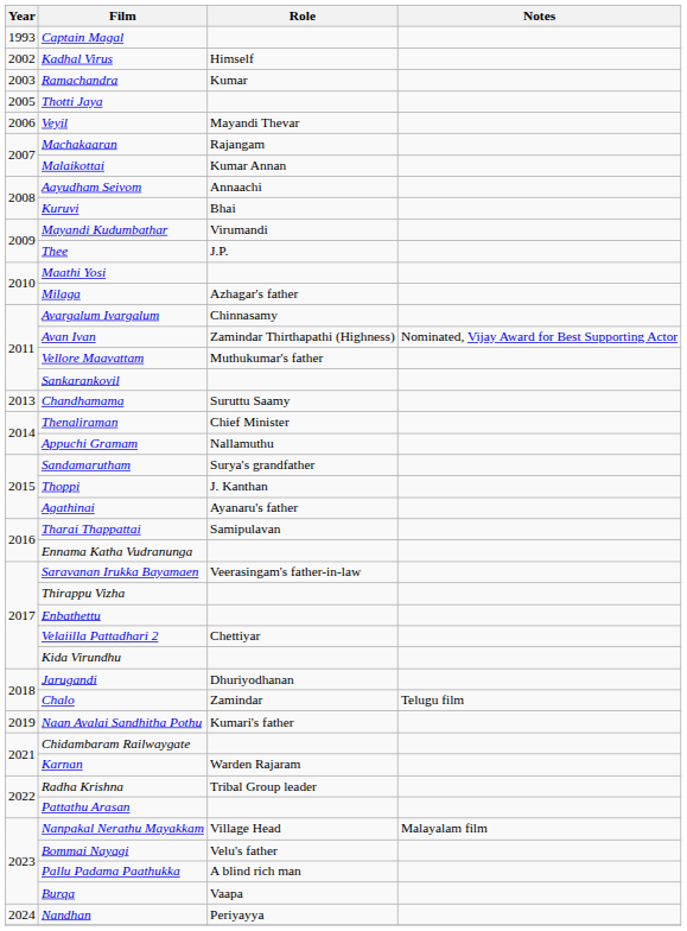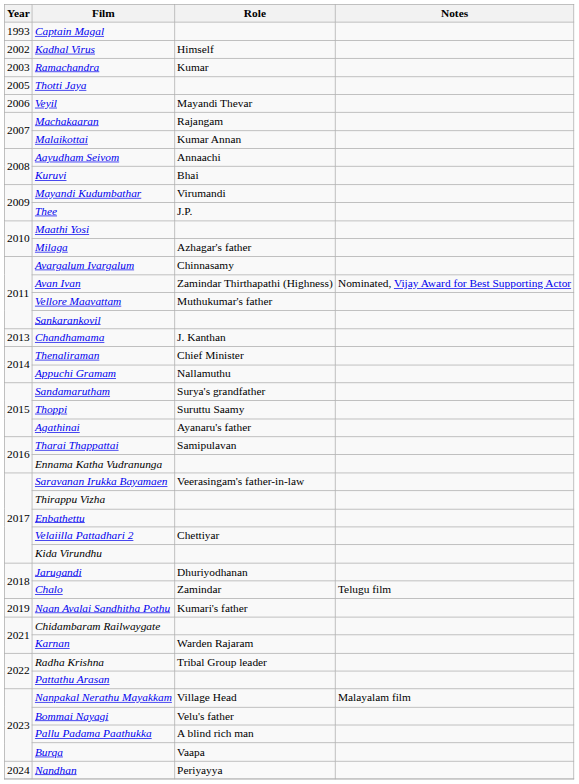Chandhamama | Role: Suruttu Saamy -> J. Kanthan
Thoppi | Role: J. Kanthan -> Suruttu Saamy
